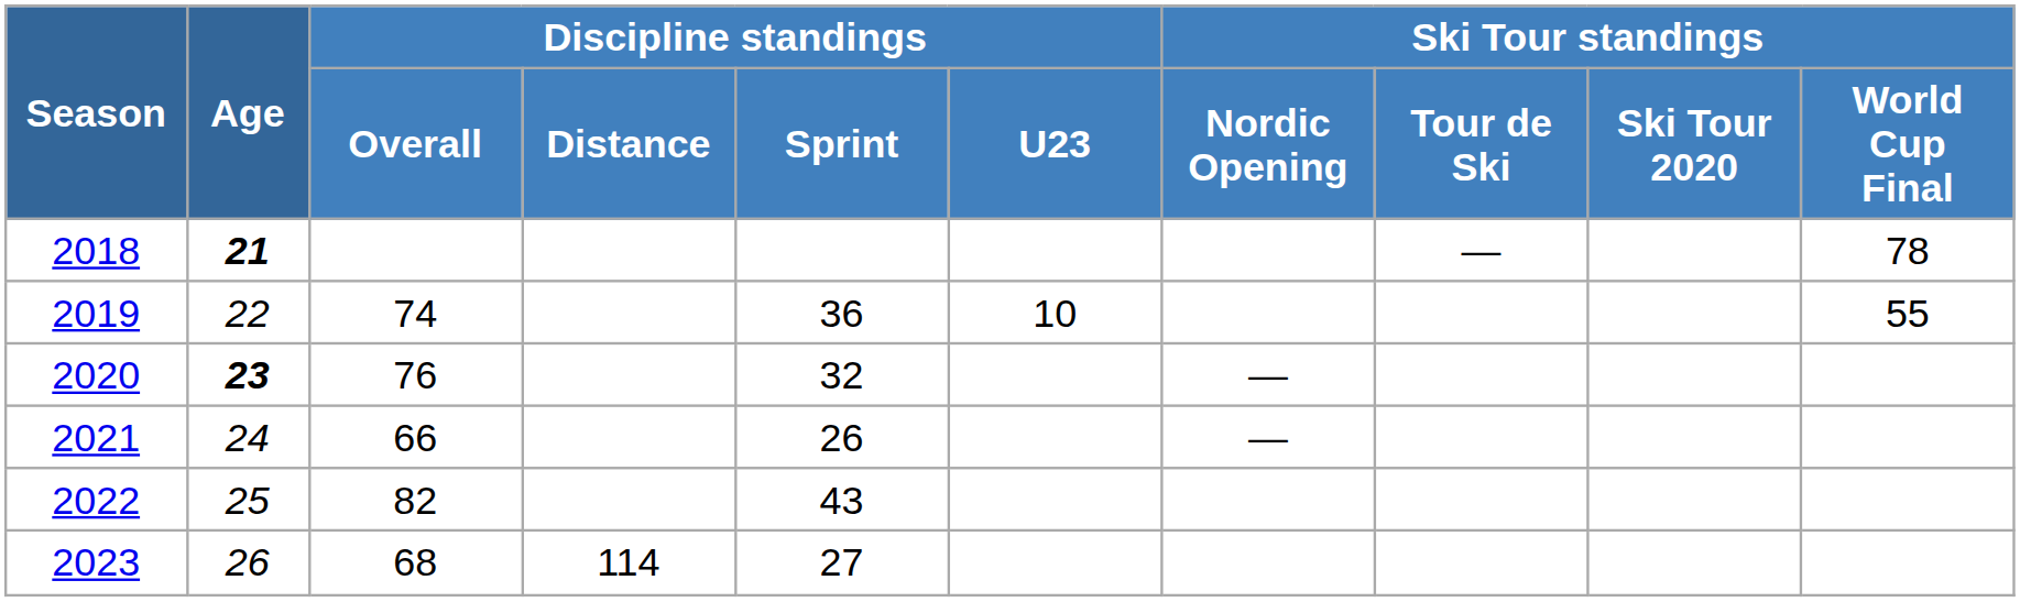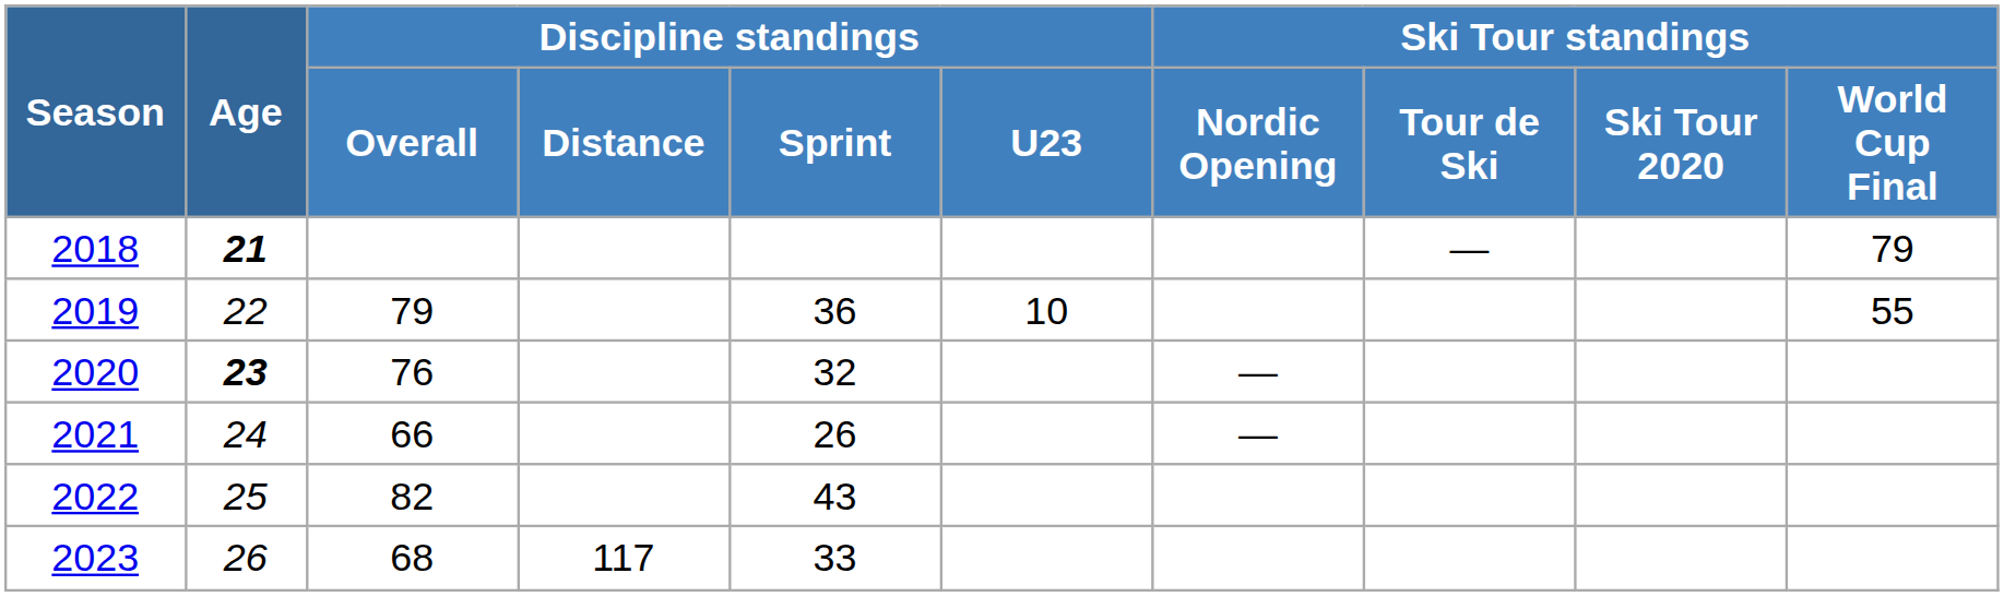2018 | Ski Tour standings / World Cup Final: 78 -> 79
2019 | Discipline standings / Overall: 74 -> 79
2023 | Discipline standings / Distance: 114 -> 117
2023 | Discipline standings / Sprint: 27 -> 33
